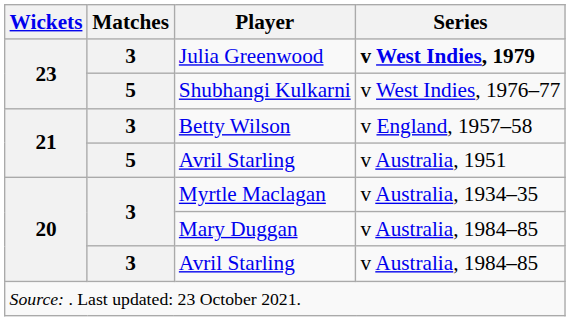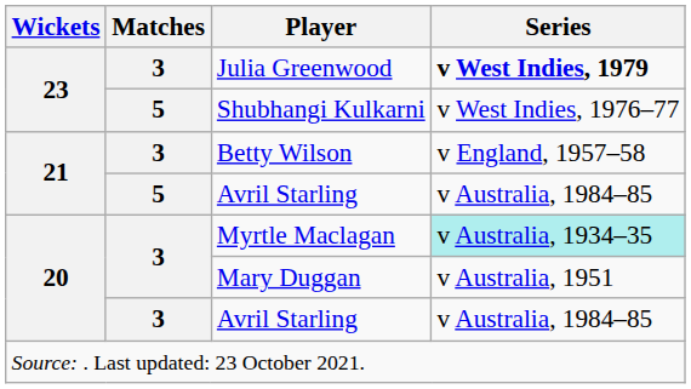21 / Avril Starling | Series: v Australia, 1951 -> v Australia, 1984–85
Myrtle Maclagan | Series: no background -> paleturquoise background
Mary Duggan | Series: v Australia, 1984–85 -> v Australia, 1951
